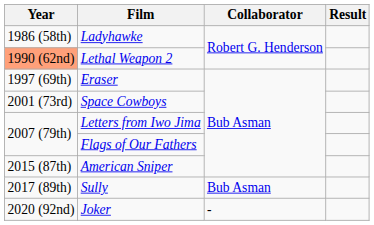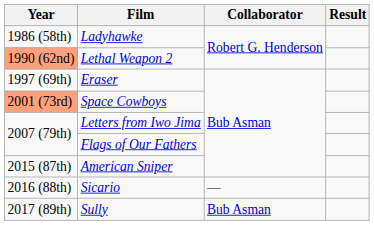Space Cowboys | Year: no background -> lightsalmon background
+ row: 2016 (88th) | Sicario | —
- row: 2020 (92nd) | Joker | -
